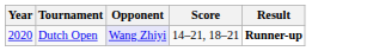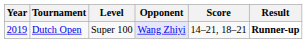+ column: Level | Super 100
Dutch Open | Year: 2020 -> 2019
